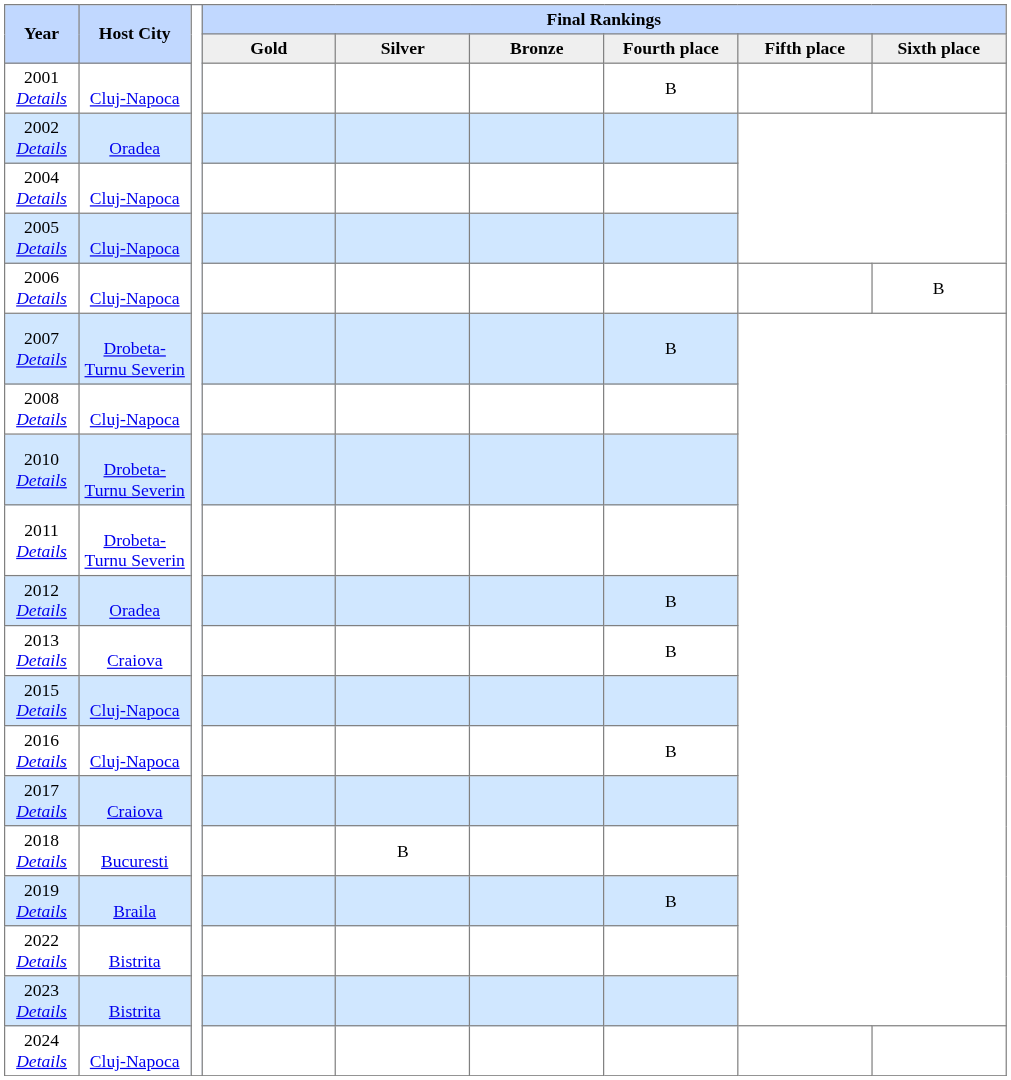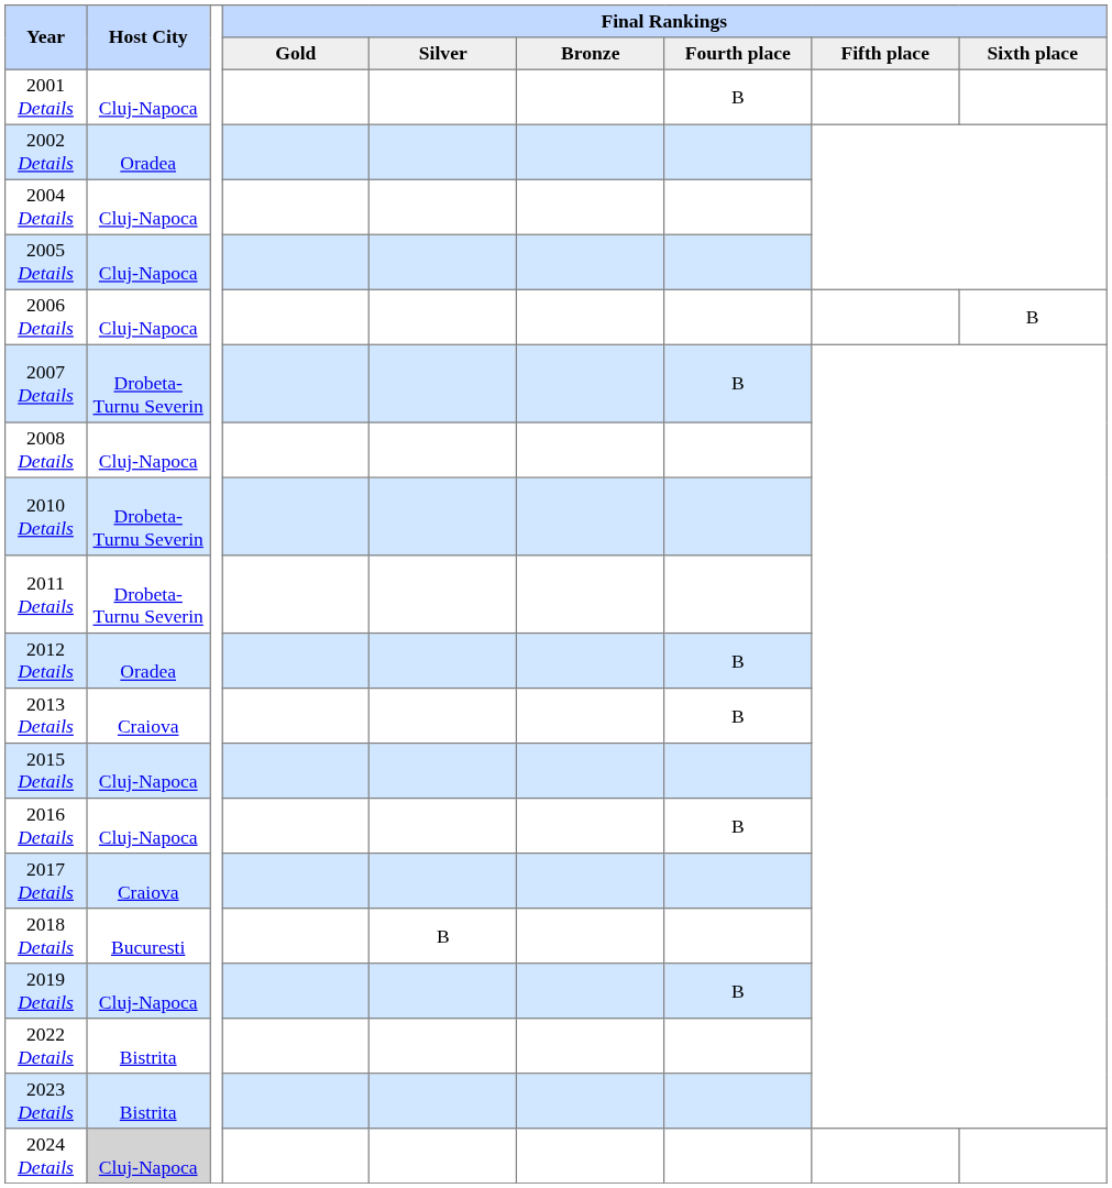2019 Details | Host City: Braila -> Cluj-Napoca
2024 Details | Host City: no background -> lightgrey background
